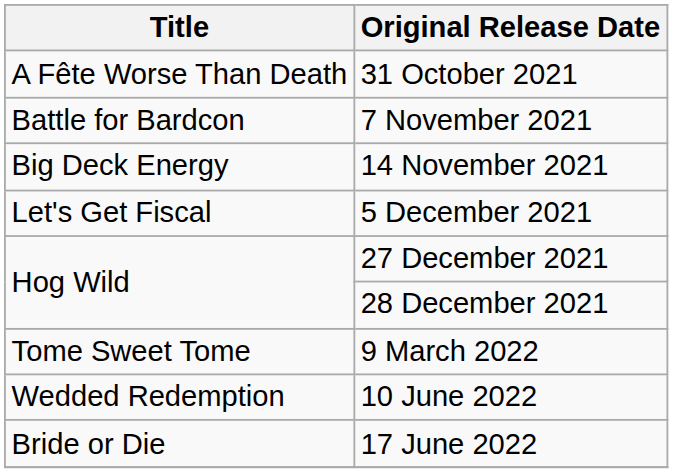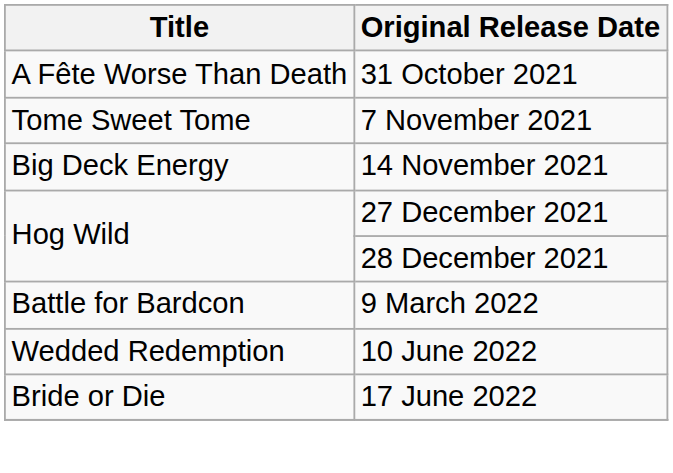7 November 2021 | Title: Battle for Bardcon -> Tome Sweet Tome
- row: Let's Get Fiscal | 5 December 2021
9 March 2022 | Title: Tome Sweet Tome -> Battle for Bardcon
